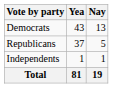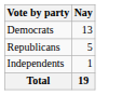- column: Yea | 43 | 37 | 1 | 81
